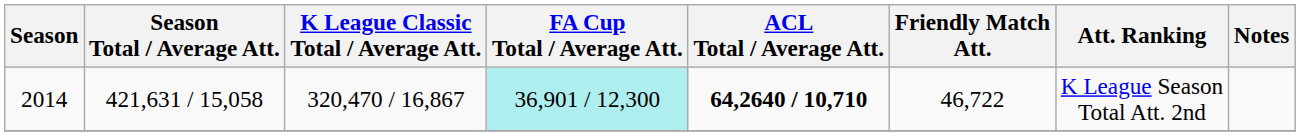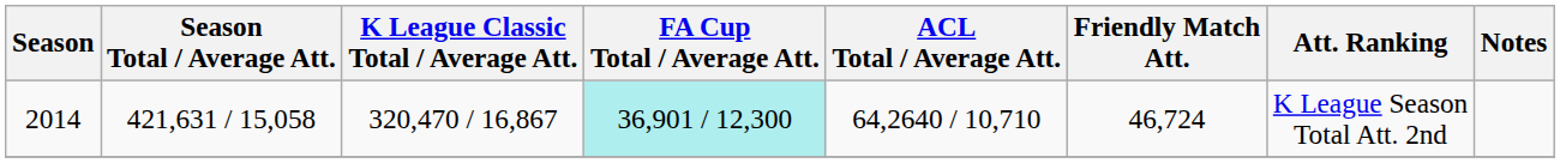2014 | ACL Total / Average Att.: bold -> normal
2014 | Friendly Match Att.: 46,722 -> 46,724
